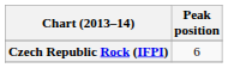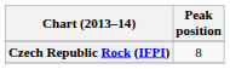Czech Republic Rock (IFPI) | Peak position: 6 -> 8
